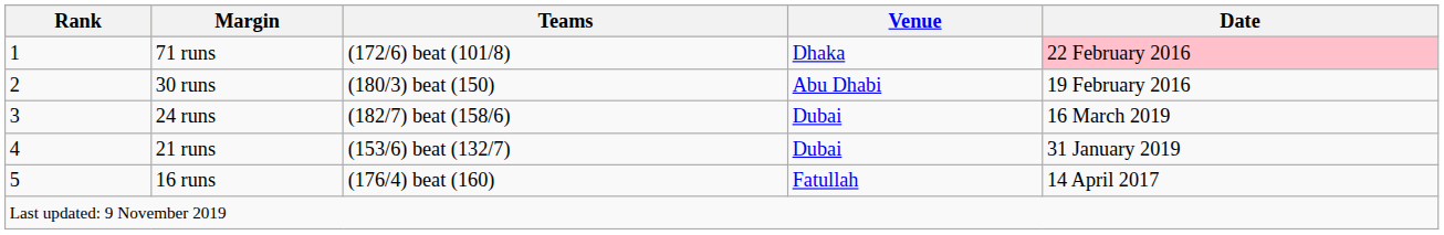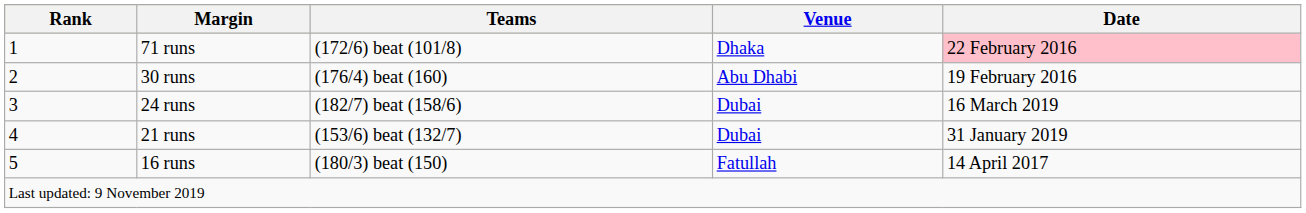30 runs | Teams: (180/3) beat (150) -> (176/4) beat (160)
16 runs | Teams: (176/4) beat (160) -> (180/3) beat (150)
